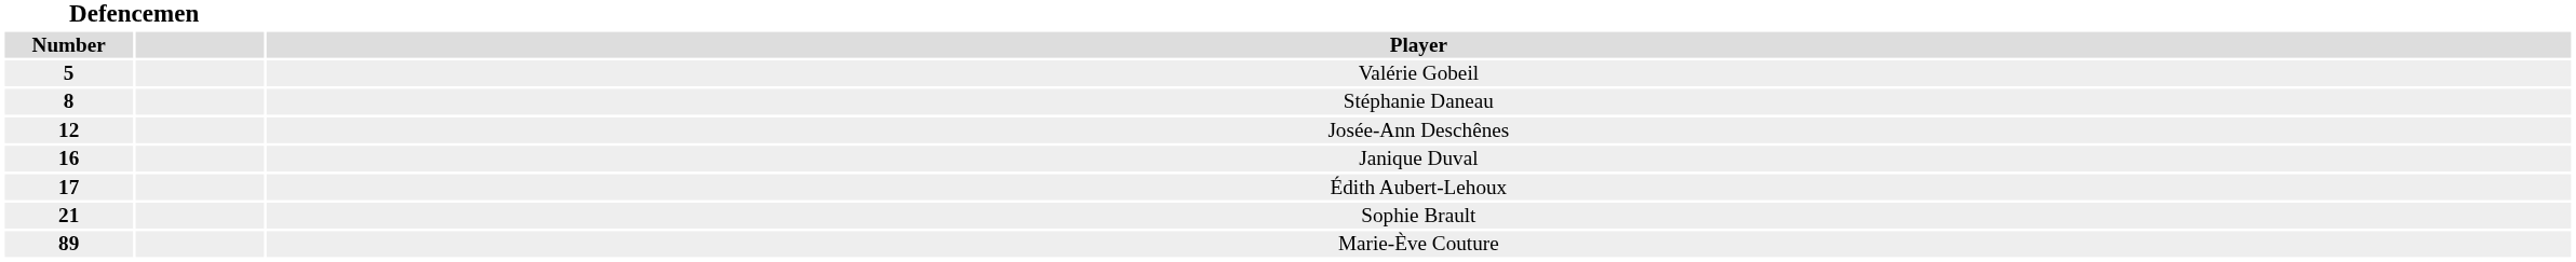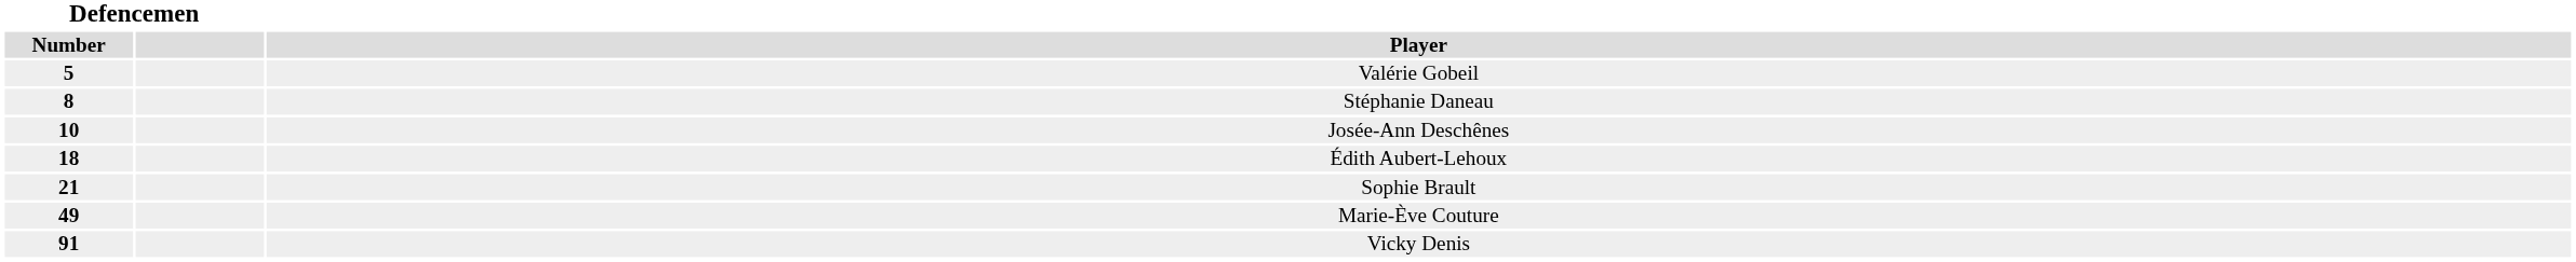Josée-Ann Deschênes | Defencemen / Number: 12 -> 10
- row: 16 | Janique Duval
Édith Aubert-Lehoux | Defencemen / Number: 17 -> 18
Marie-Ève Couture | Defencemen / Number: 89 -> 49
+ row: 91 | Vicky Denis
